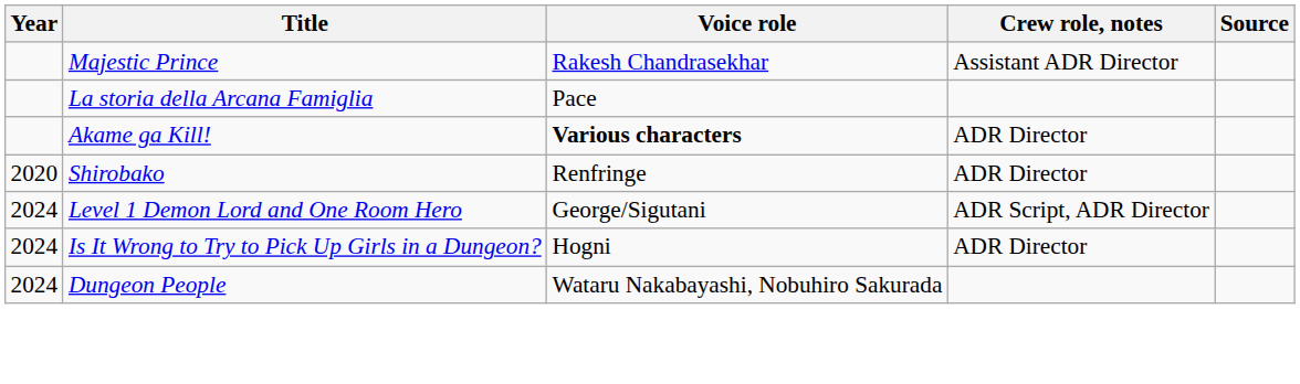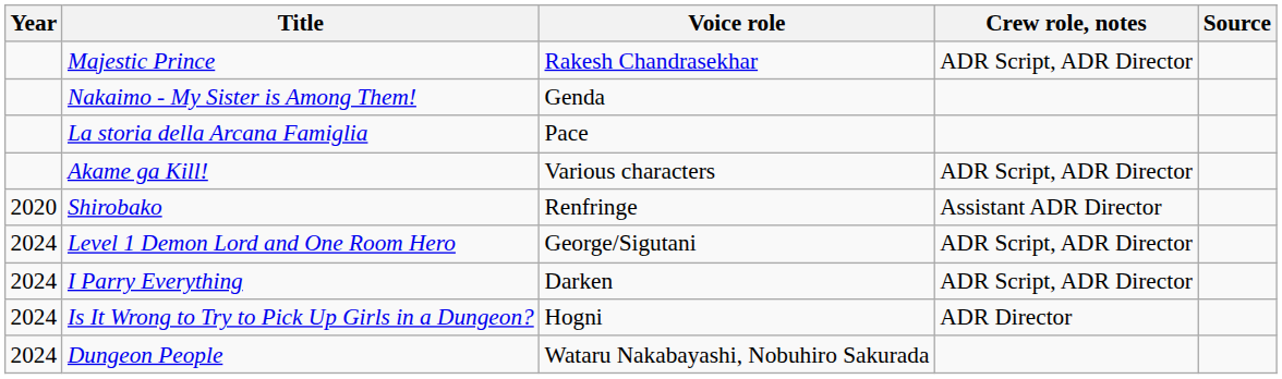Majestic Prince | Crew role, notes: Assistant ADR Director -> ADR Script, ADR Director
+ row: Nakaimo - My Sister is Among Them! | Genda
Akame ga Kill! | Voice role: bold -> normal
Akame ga Kill! | Crew role, notes: ADR Director -> ADR Script, ADR Director
Shirobako | Crew role, notes: ADR Director -> Assistant ADR Director
+ row: 2024 | I Parry Everything | Darken | ADR Script, ADR Director
